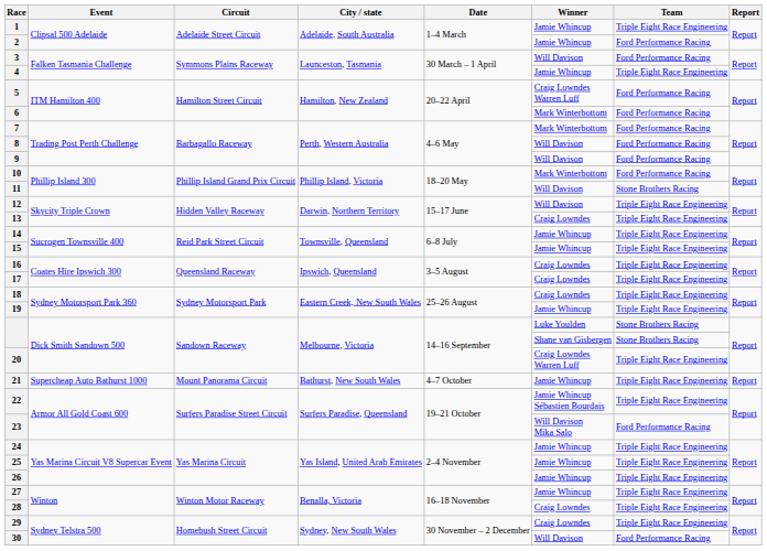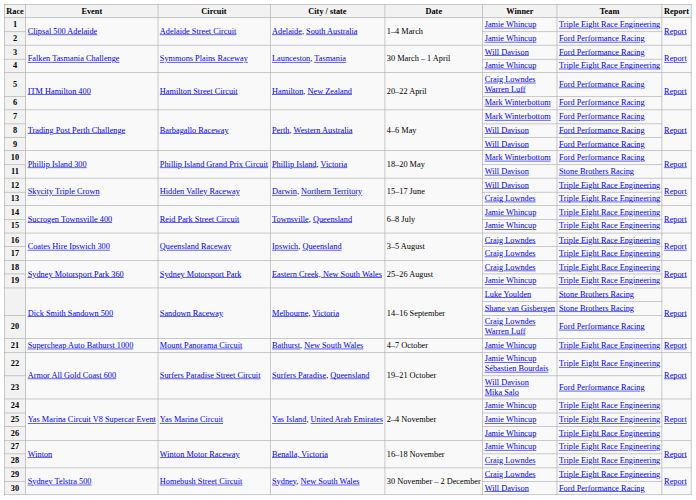20 | Team: Triple Eight Race Engineering -> Ford Performance Racing
